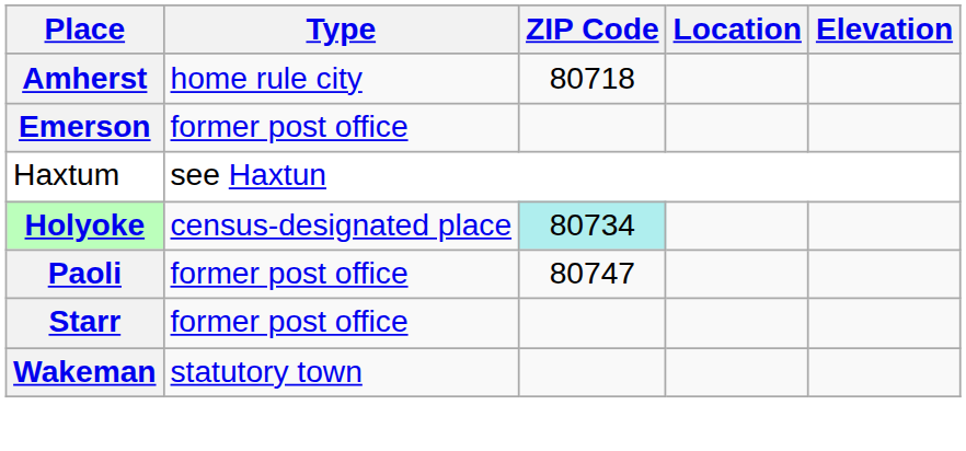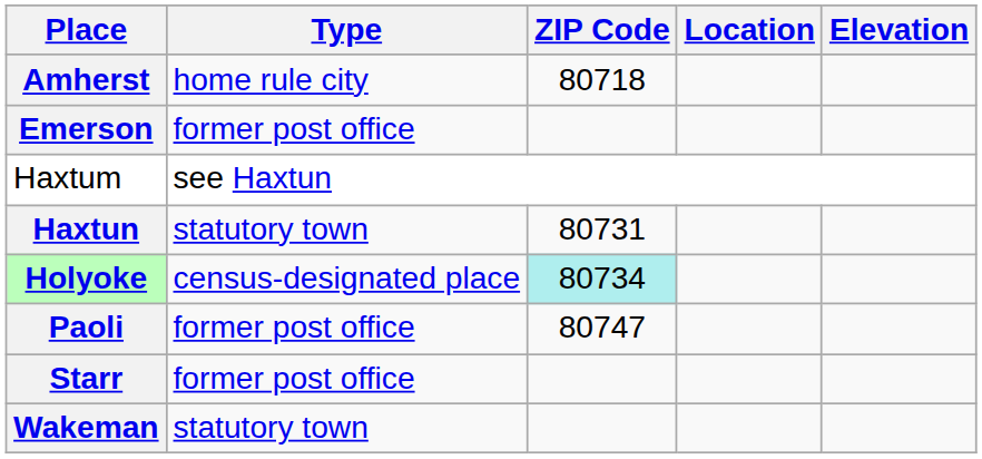+ row: Haxtun | statutory town | 80731
